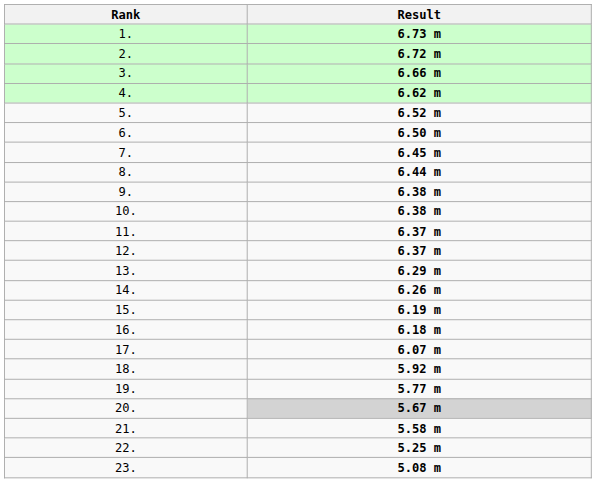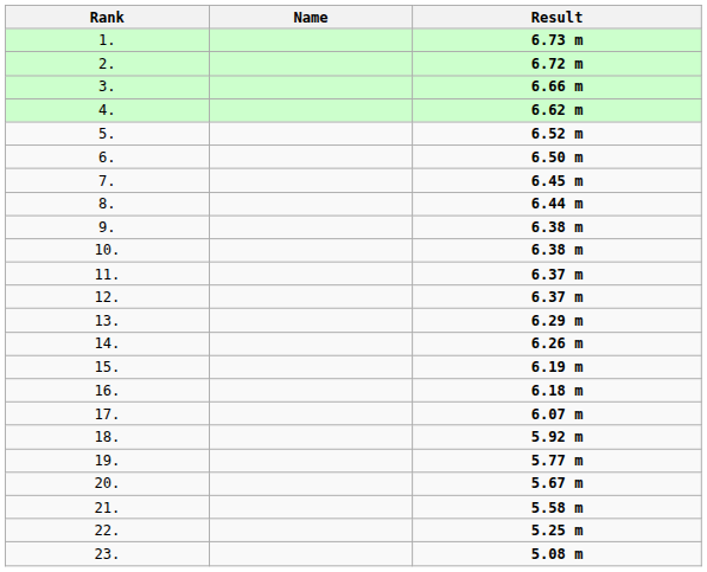+ column: Name
20. | Result: lightgrey background -> no background
